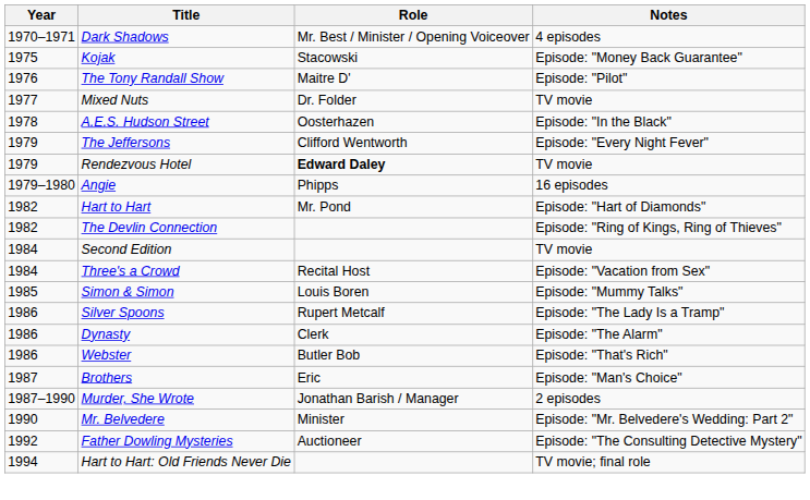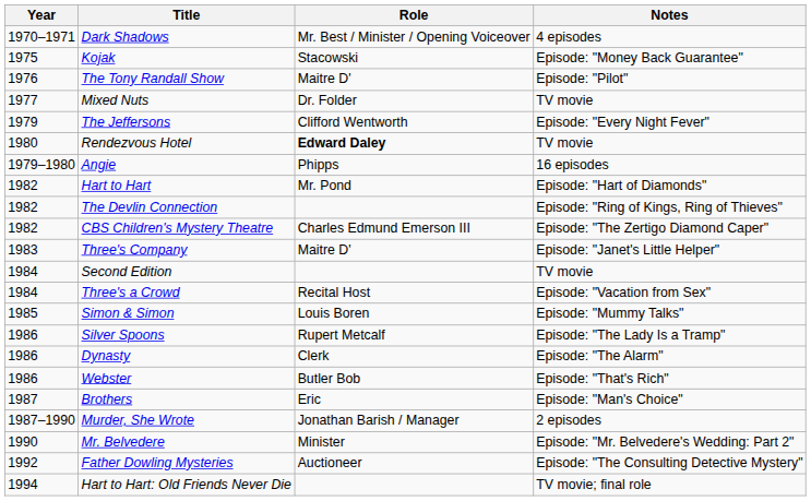- row: 1978 | A.E.S. Hudson Street | Oosterhazen | Episode: "In the Black"
Rendezvous Hotel | Year: 1979 -> 1980
+ row: 1982 | CBS Children's Mystery Theatre | Charles Edmund Emerson III | Episode: "The Zertigo Diamond Caper"
+ row: 1983 | Three's Company | Maitre D' | Episode: "Janet's Little Helper"
